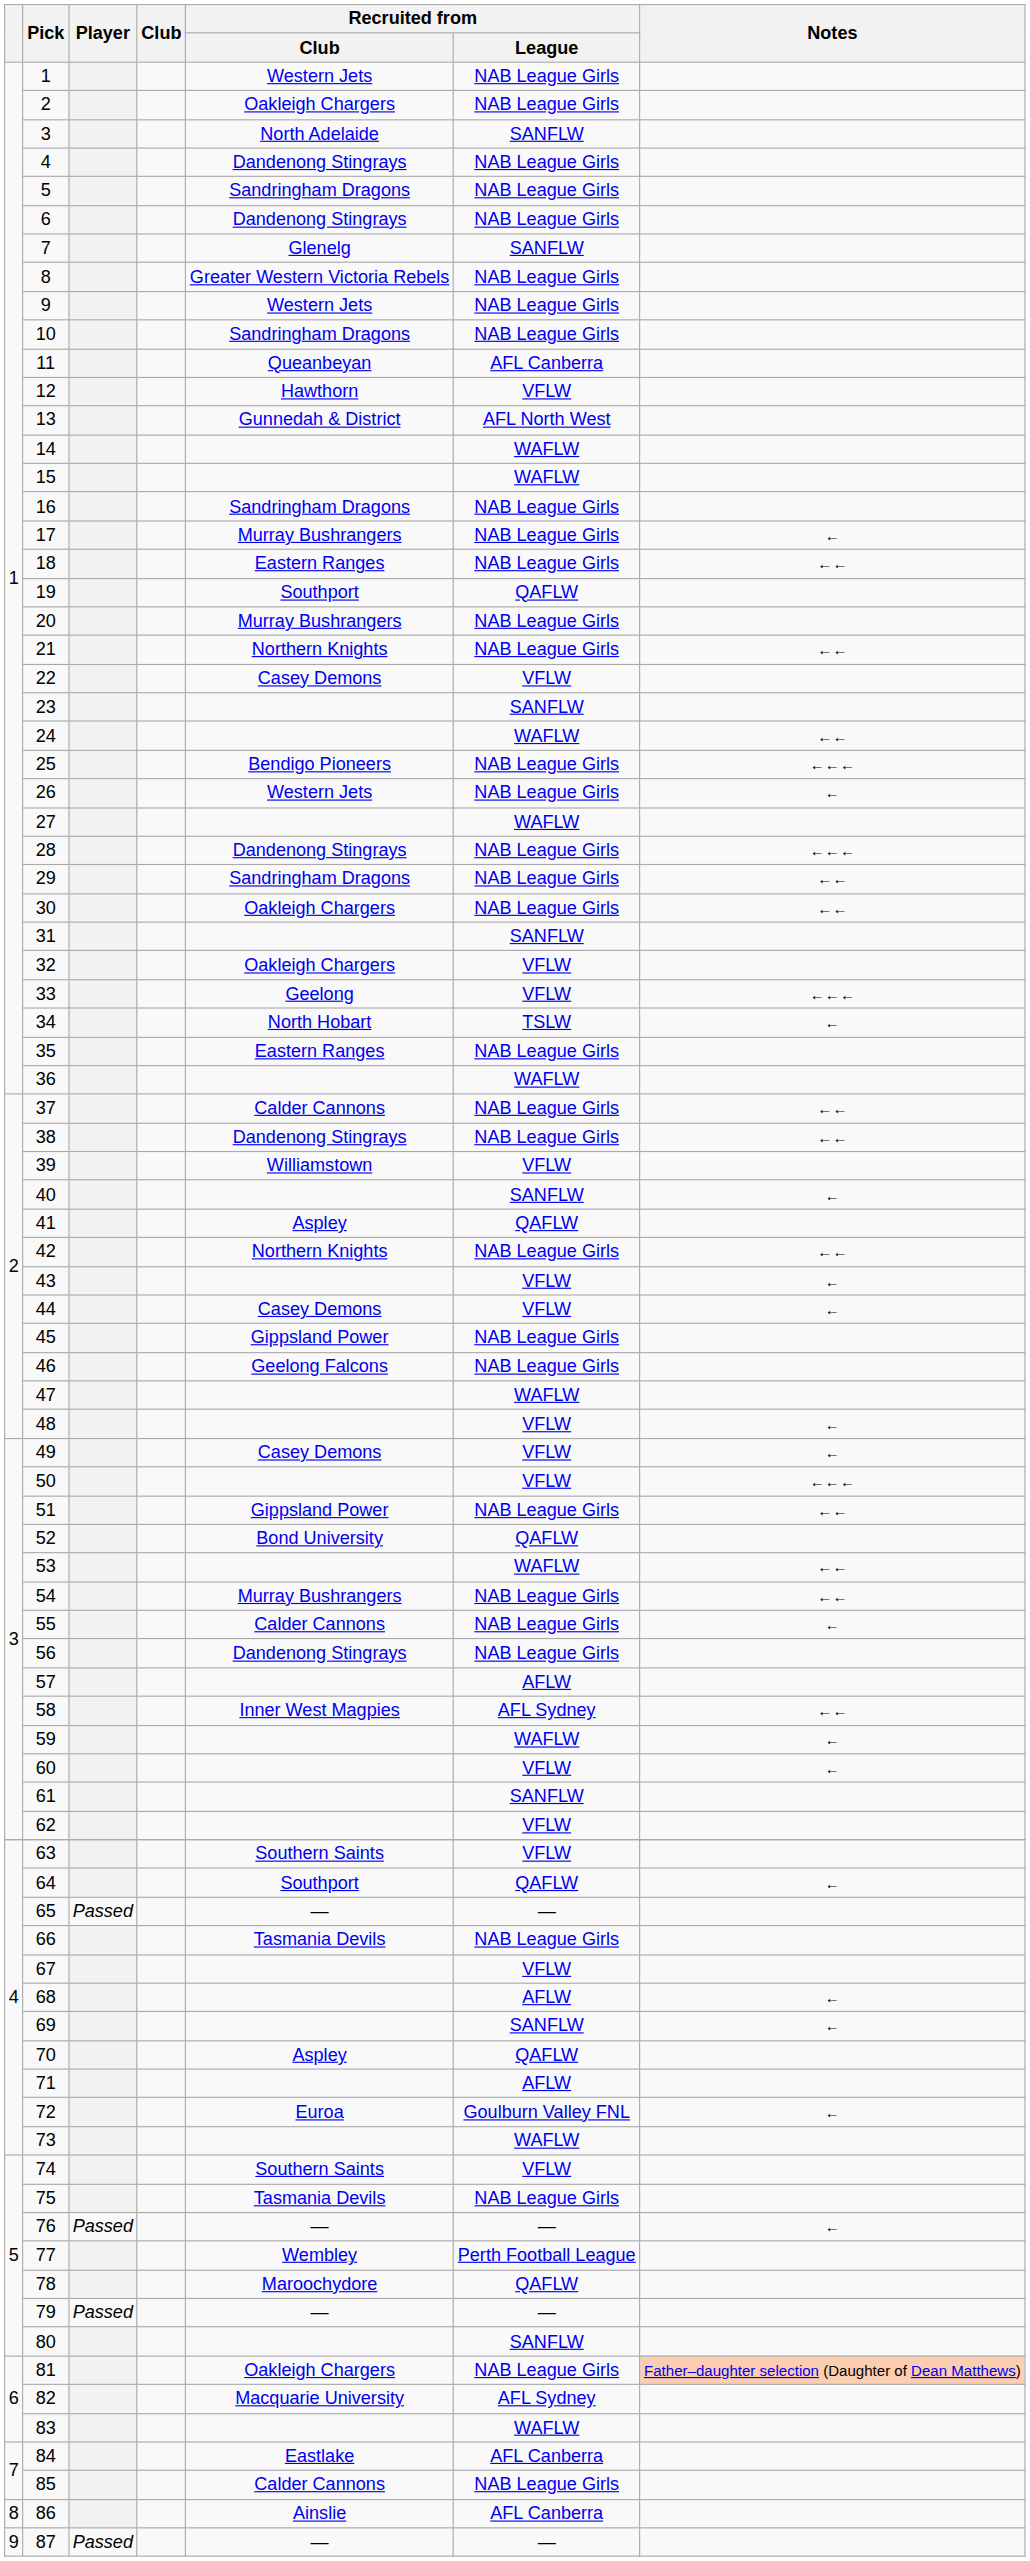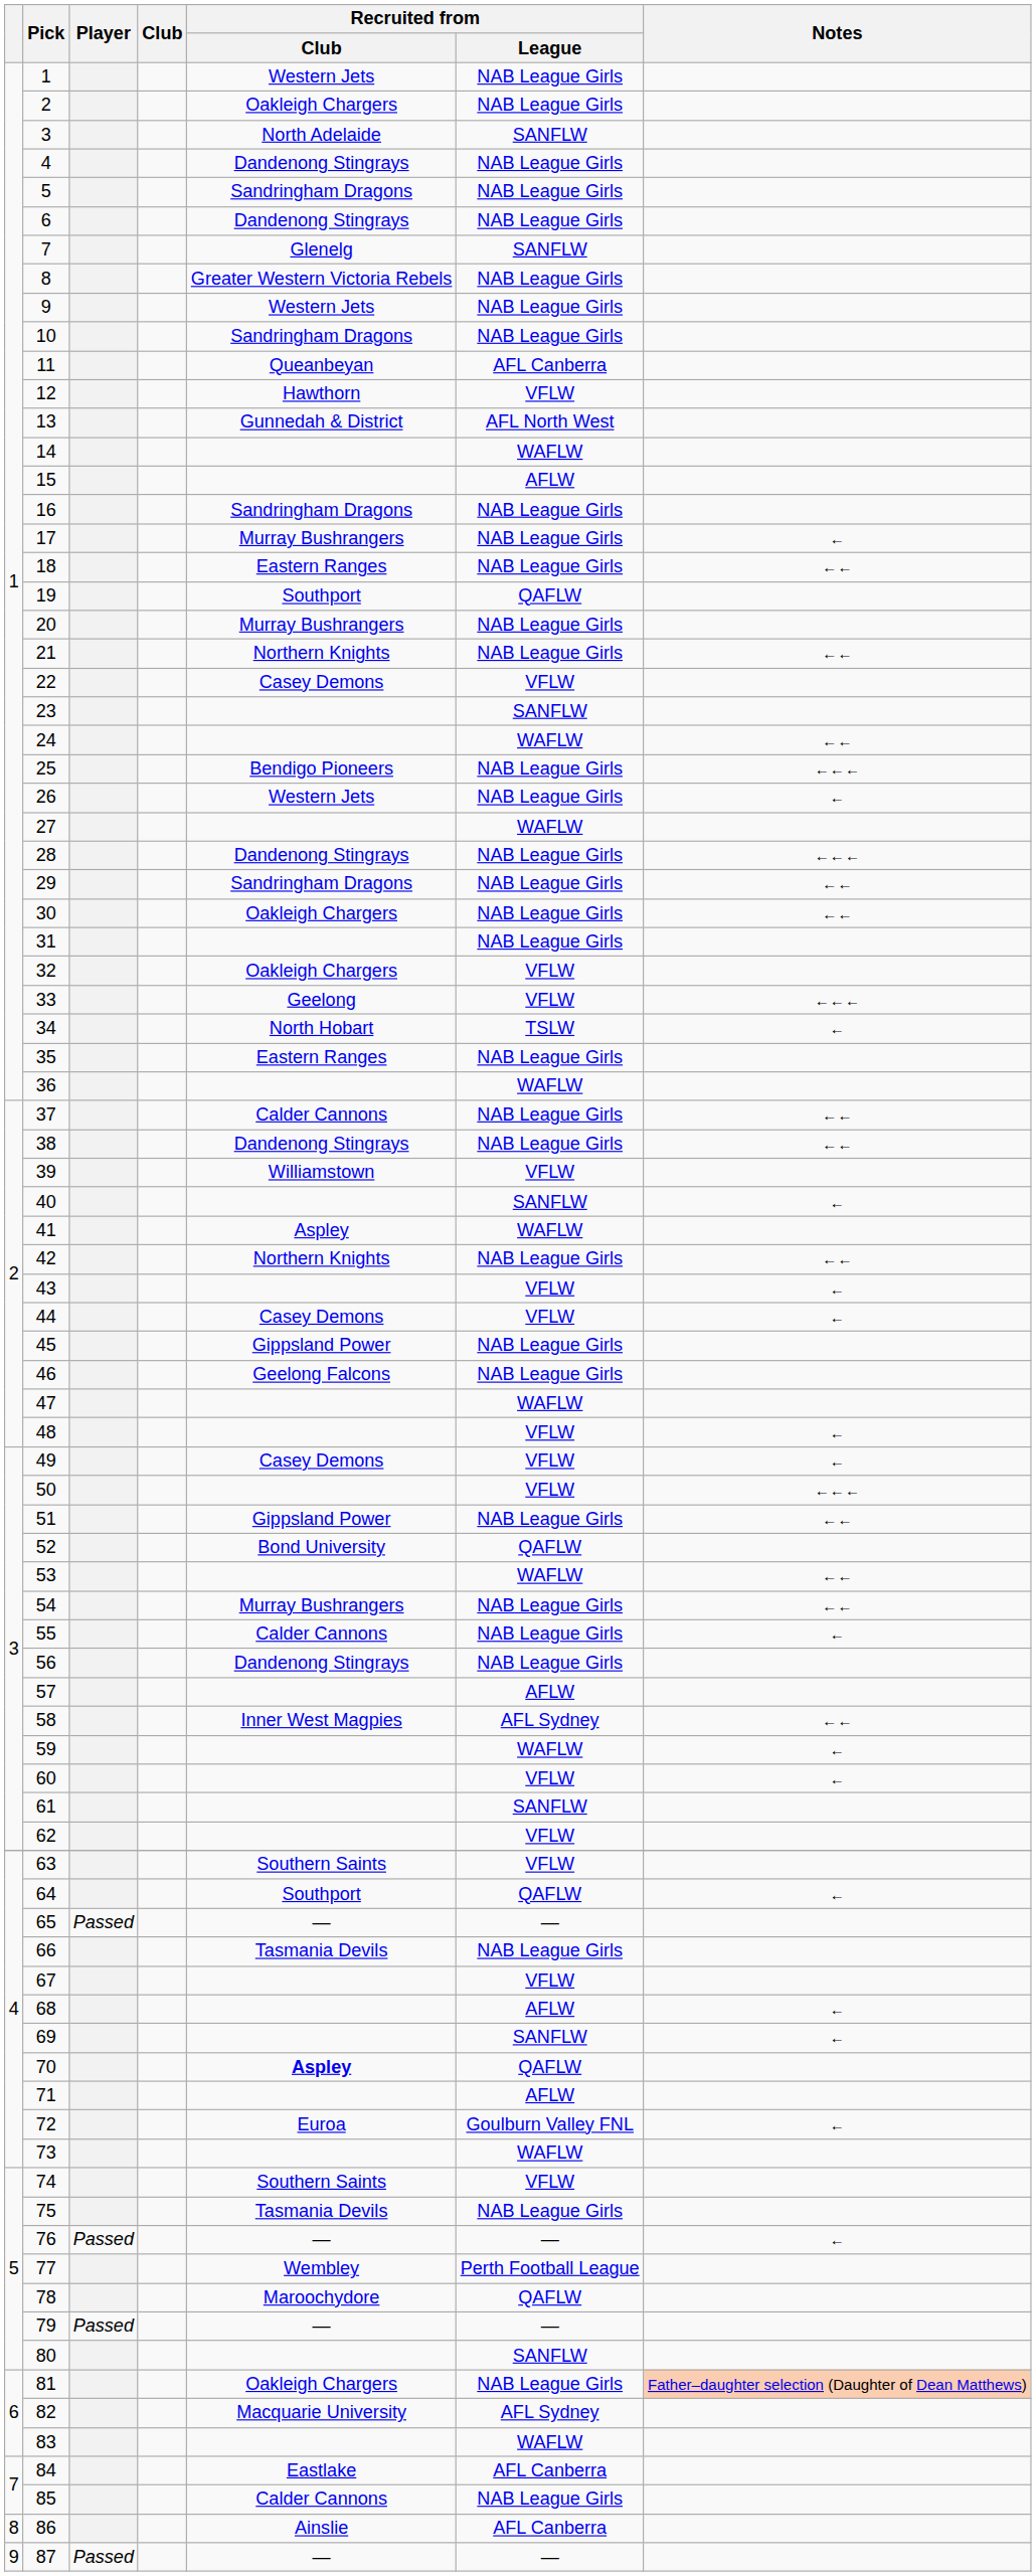15 | Recruited from / League: WAFLW -> AFLW
31 | Recruited from / League: SANFLW -> NAB League Girls
41 | Recruited from / League: QAFLW -> WAFLW
70 | Recruited from / Club: normal -> bold
